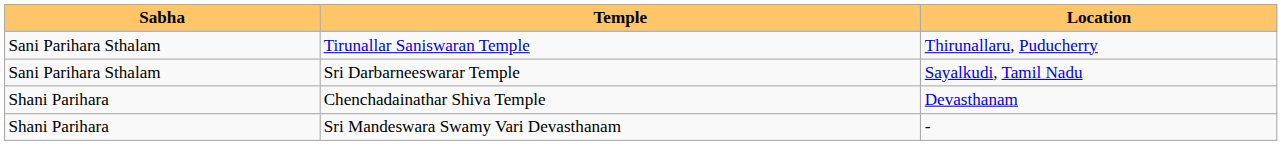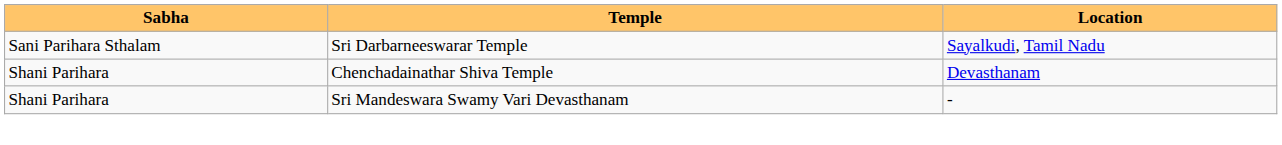- row: Sani Parihara Sthalam | Tirunallar Saniswaran Temple | Thirunallaru, Puducherry
